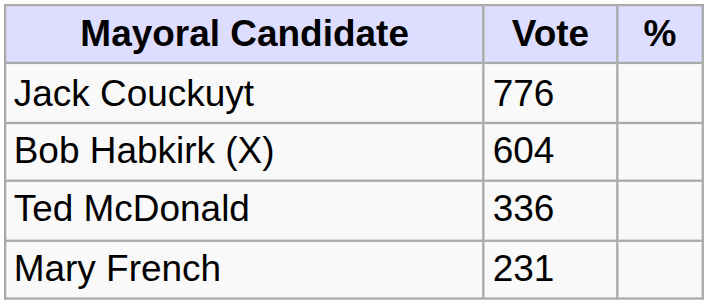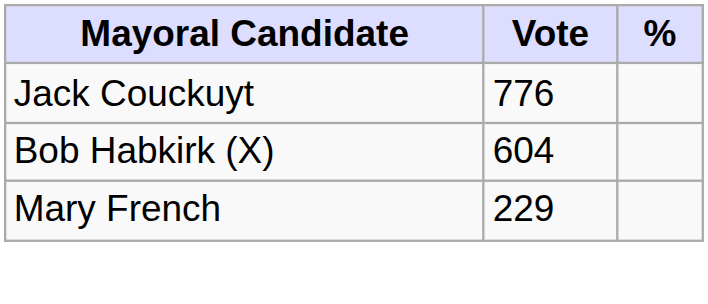- row: Ted McDonald | 336
Mary French | Vote: 231 -> 229
